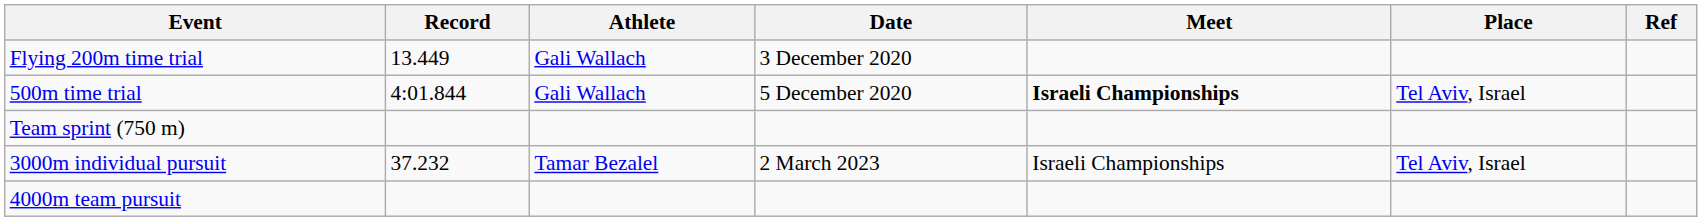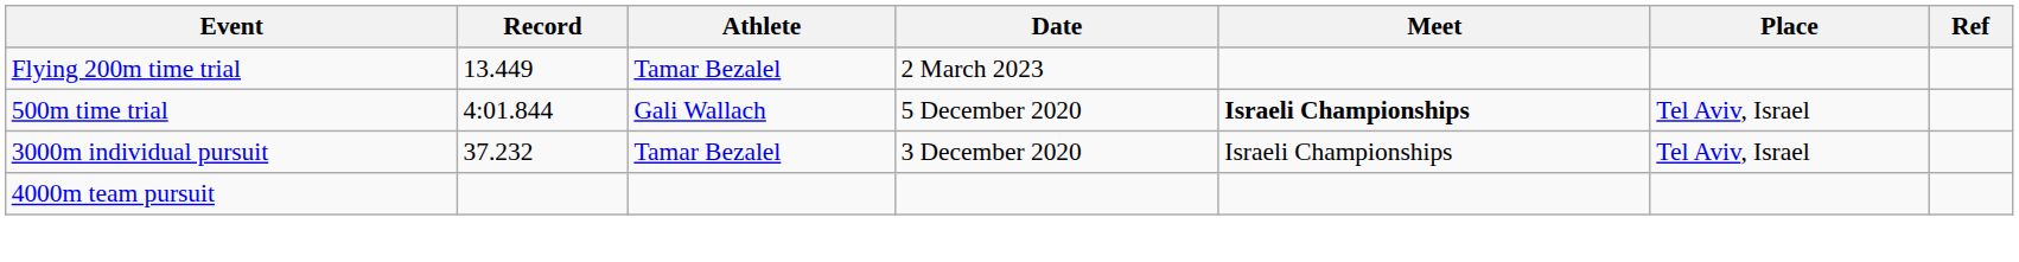Flying 200m time trial | Athlete: Gali Wallach -> Tamar Bezalel
Flying 200m time trial | Date: 3 December 2020 -> 2 March 2023
- row: Team sprint (750 m)
3000m individual pursuit | Date: 2 March 2023 -> 3 December 2020
